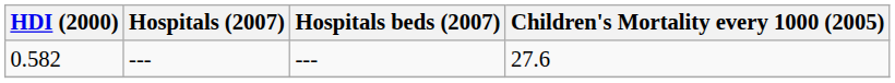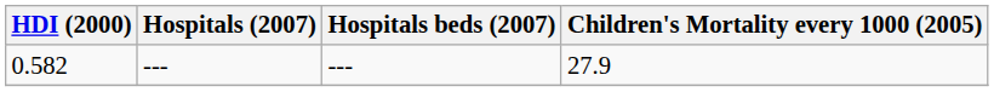0.582 | Children's Mortality every 1000 (2005): 27.6 -> 27.9
